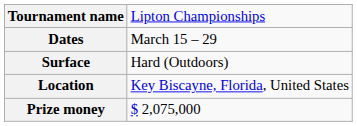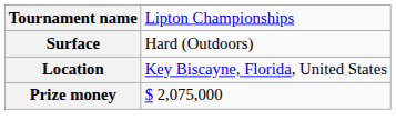- row: Dates | March 15 – 29
